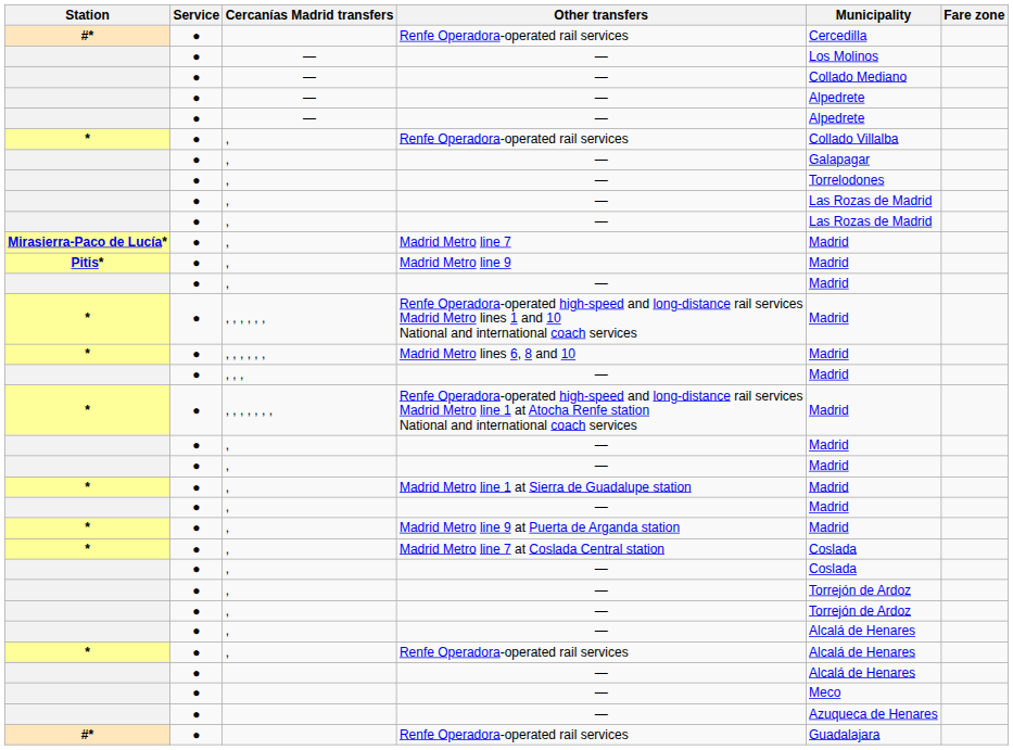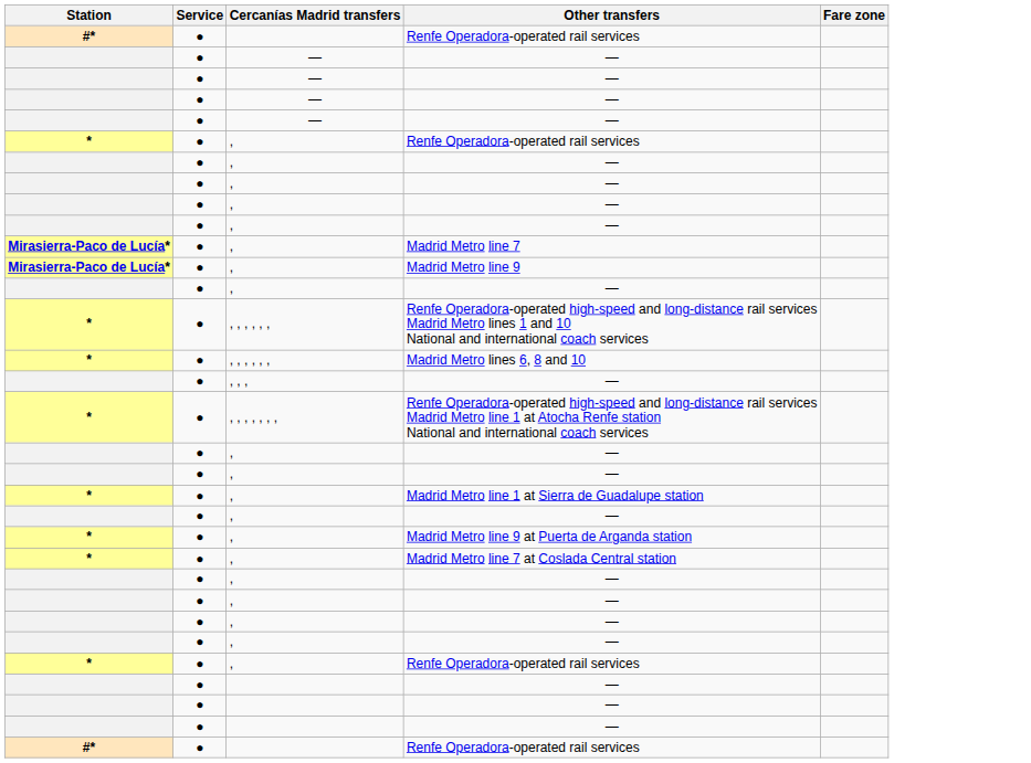- column: Municipality | Cercedilla | Los Molinos | Collado Mediano | Alpedrete | Alpedrete | Collado Villalba | Galapagar | Torrelodones | Las Rozas de Madrid | Las Rozas de Madrid | Madrid | Madrid | Madrid | Madrid | Madrid | Madrid | Madrid | Madrid | Madrid | Madrid | Madrid | Madrid | Coslada | Coslada | Torrejón de Ardoz | Torrejón de Ardoz | Alcalá de Henares | Alcalá de Henares | Alcalá de Henares | Meco | Azuqueca de Henares | Guadalajara
Madrid Metro line 9 | Station: Pitis* -> Mirasierra-Paco de Lucía*
